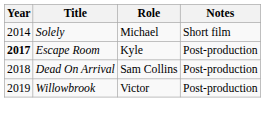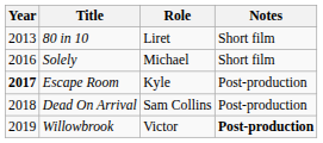+ row: 2013 | 80 in 10 | Liret | Short film
Solely | Year: 2014 -> 2016
Willowbrook | Notes: normal -> bold
